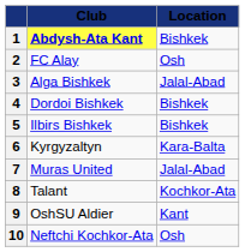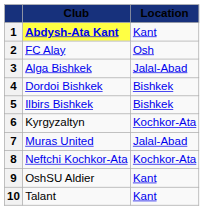1 | Location: Bishkek -> Kant
6 | Location: Kara-Balta -> Kochkor-Ata
8 | Club: Talant -> Neftchi Kochkor-Ata
10 | Club: Neftchi Kochkor-Ata -> Talant
10 | Location: Osh -> Kant
